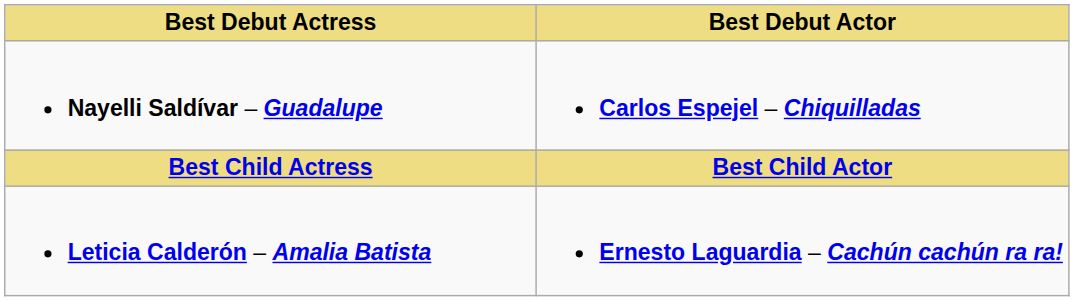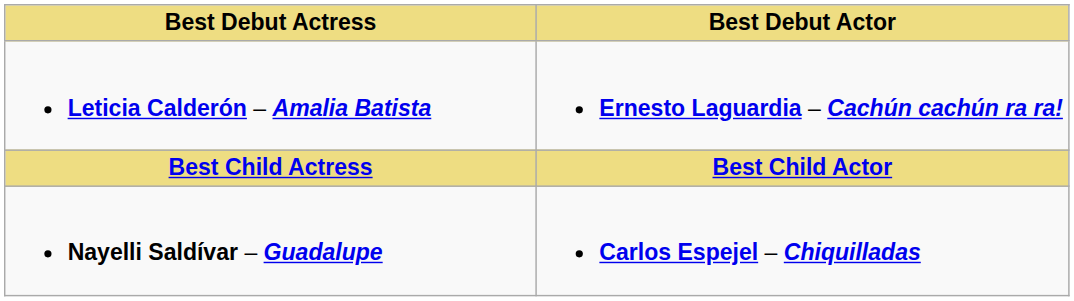rows swapped: Leticia Calderón – Amalia Batista <-> Nayelli Saldívar – Guadalupe
